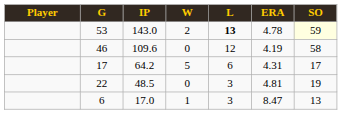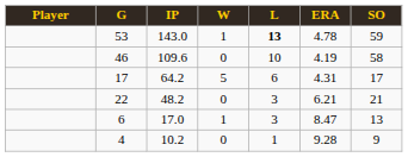53 | W: 2 -> 1
53 | SO: lightyellow background -> no background
46 | L: 12 -> 10
22 | IP: 48.5 -> 48.2
22 | ERA: 4.81 -> 6.21
22 | SO: 19 -> 21
+ row: 4 | 10.2 | 0 | 1 | 9.28 | 9
